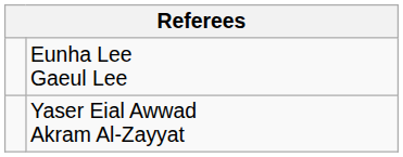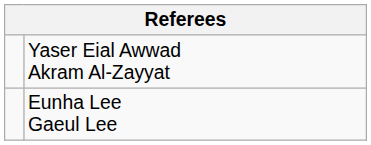rows swapped: Yaser Eial Awwad Akram Al-Zayyat <-> Eunha Lee Gaeul Lee
